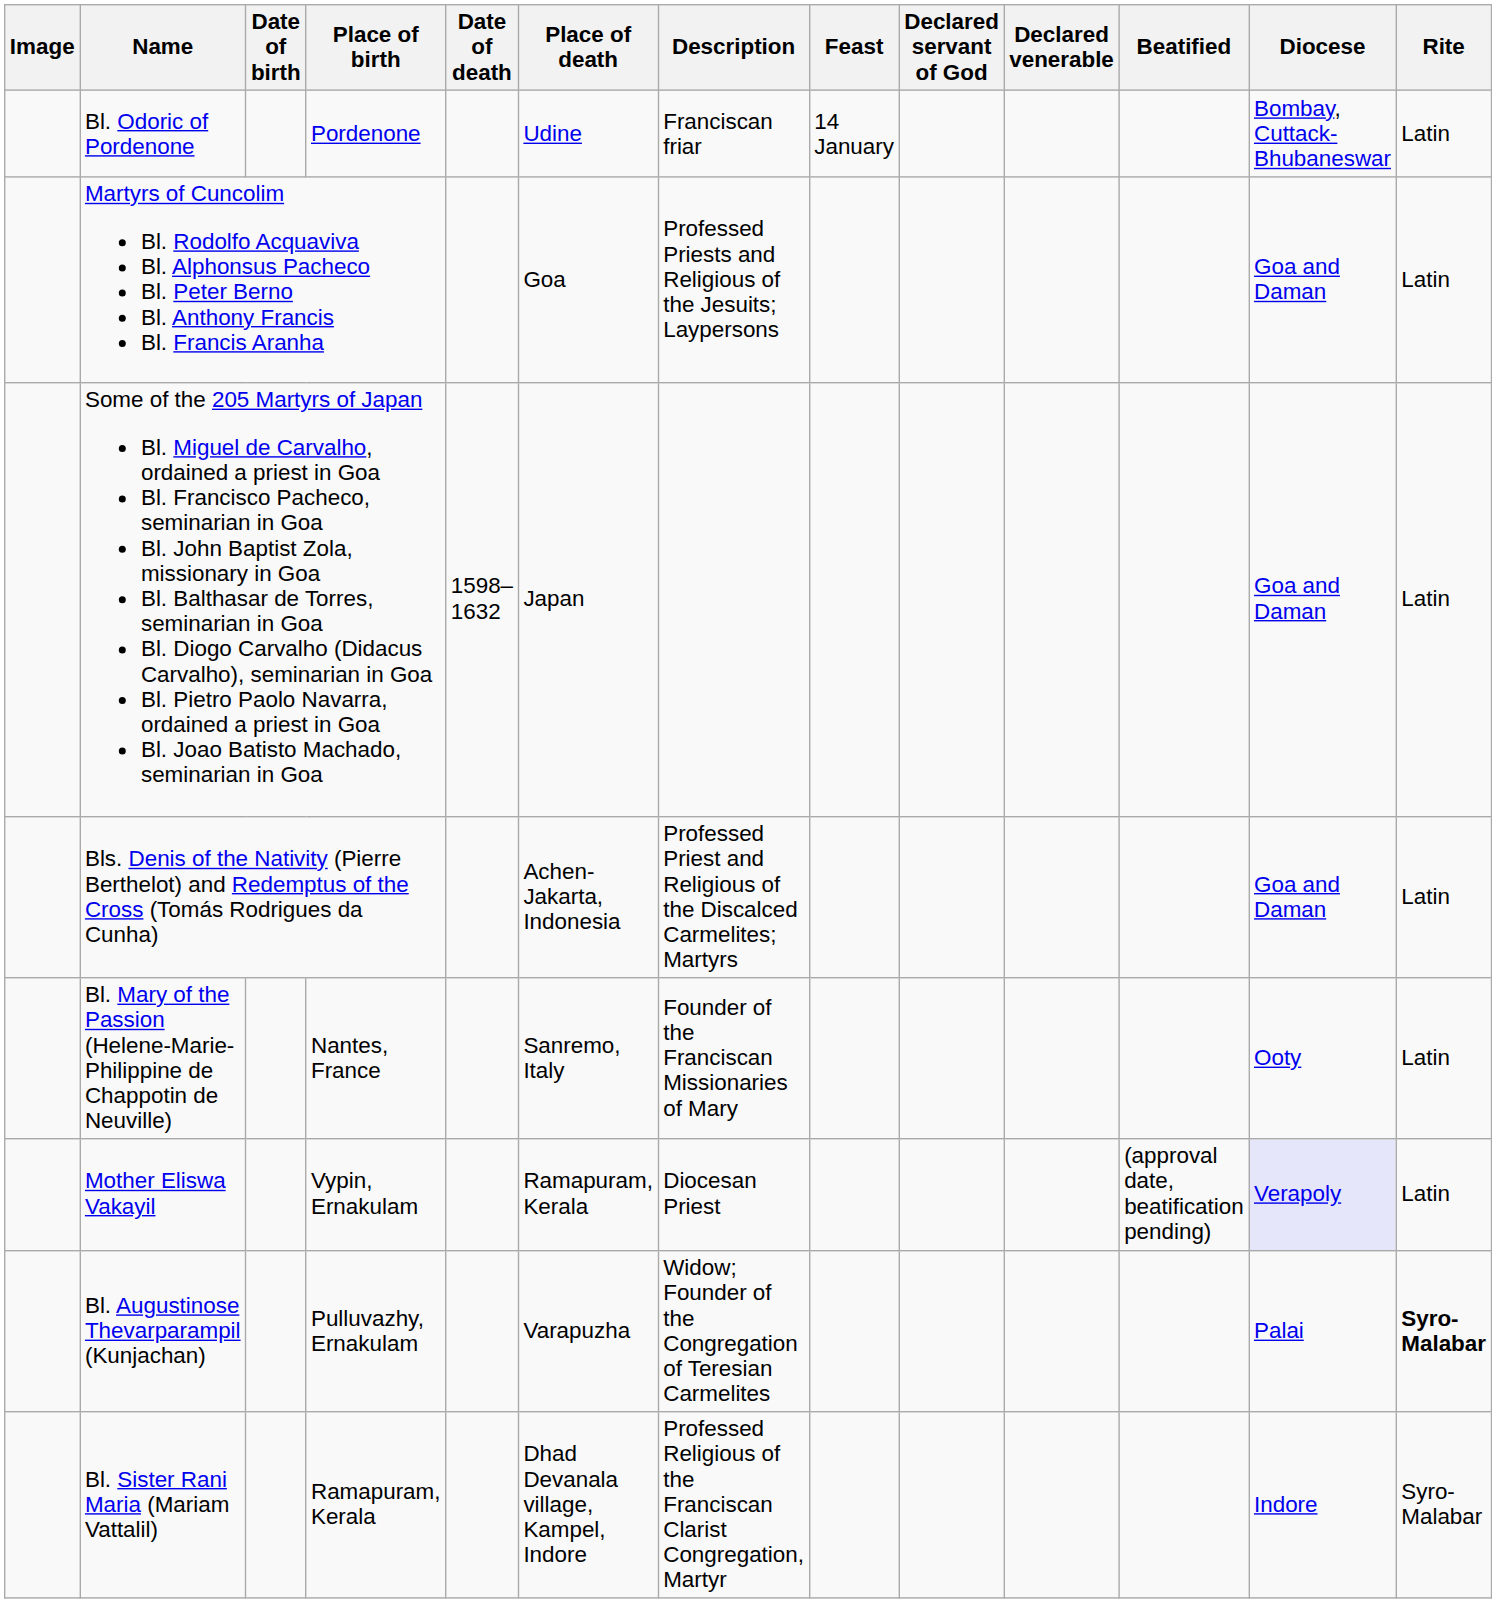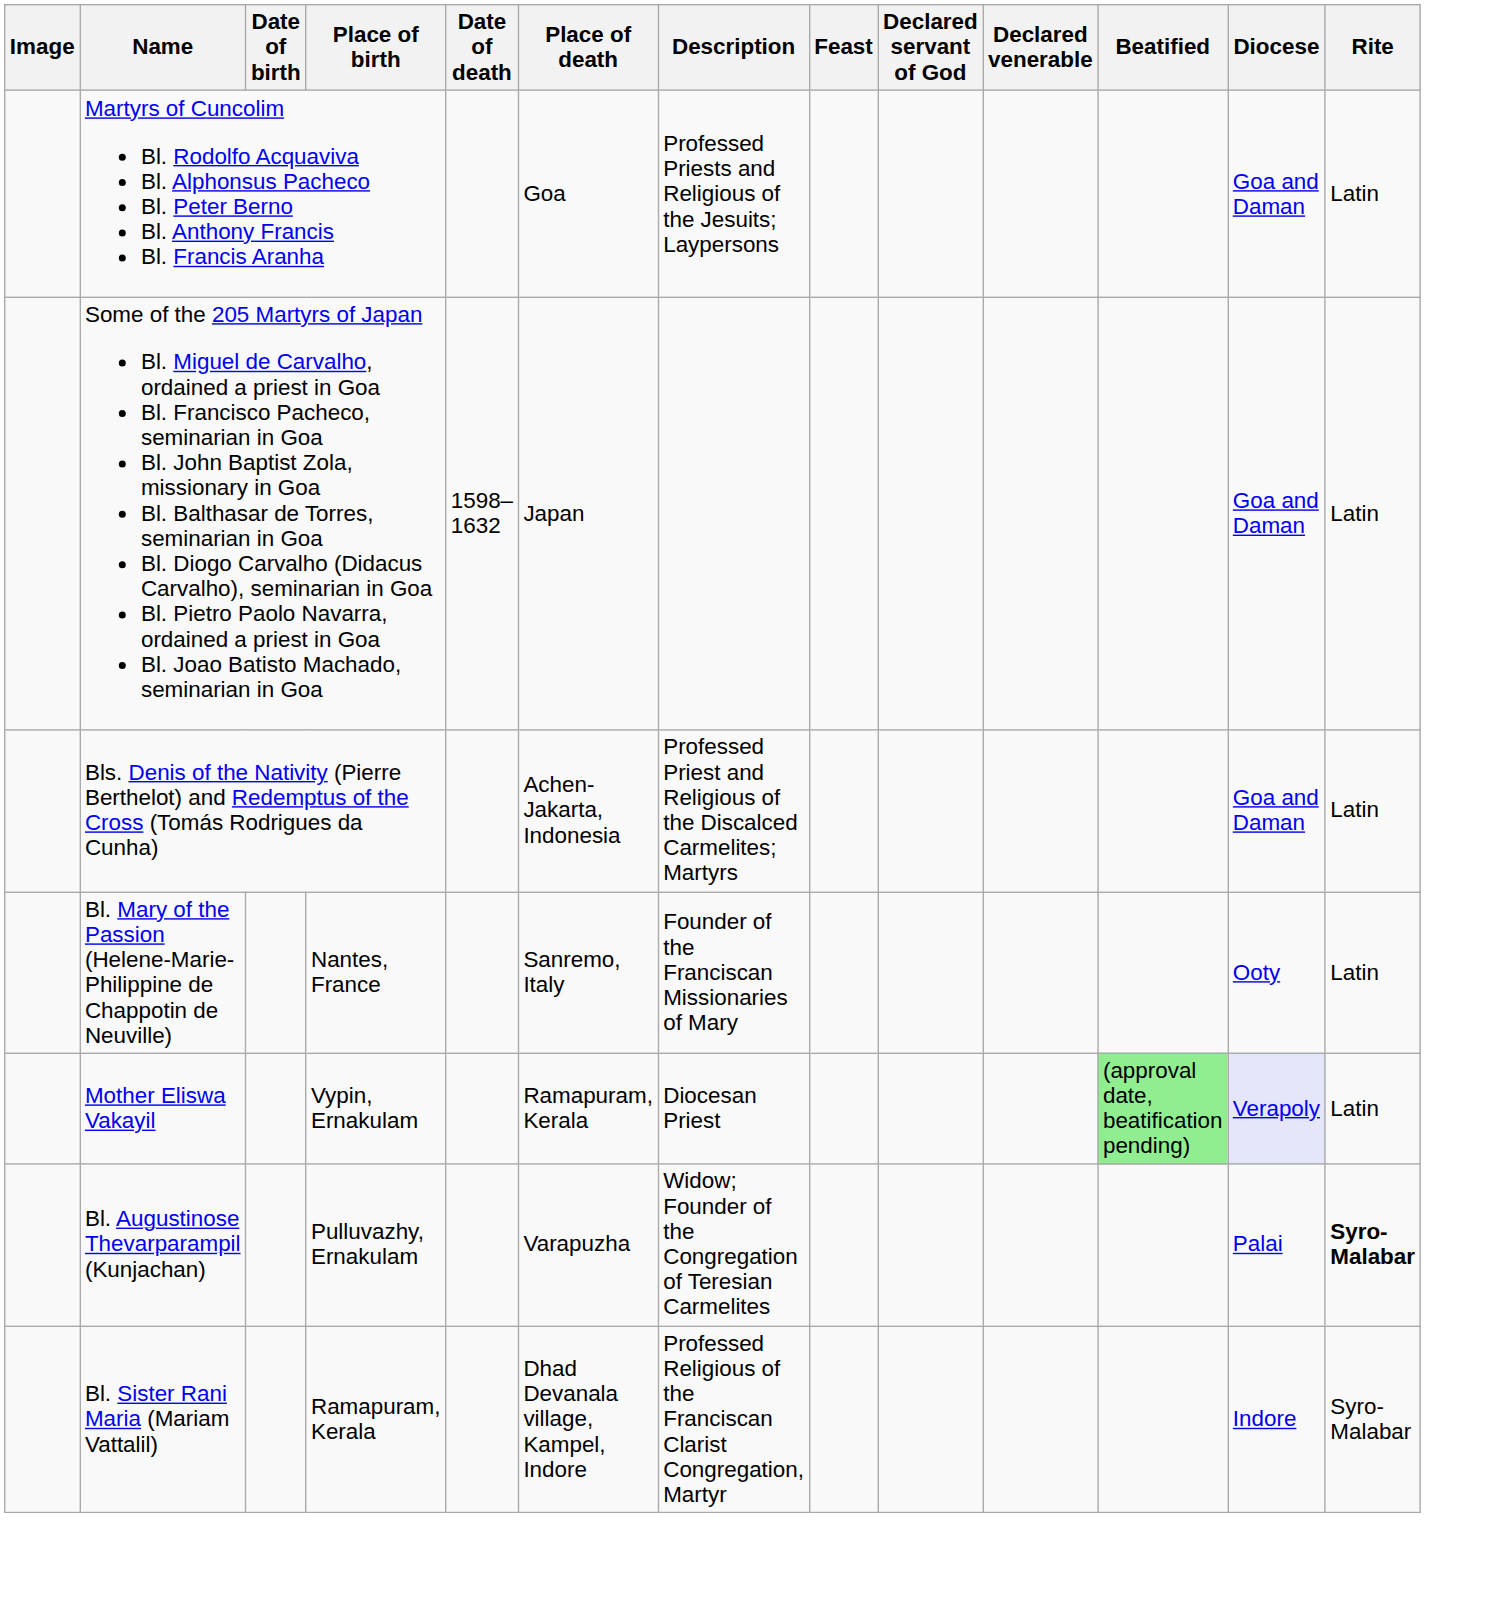- row: Bl. Odoric of Pordenone | Pordenone | Udine | Franciscan friar | 14 January | Bombay, Cuttack-Bhubaneswar | Latin
Mother Eliswa Vakayil | Beatified: no background -> lightgreen background
